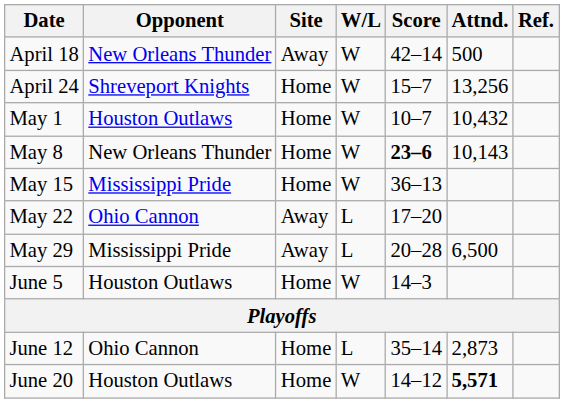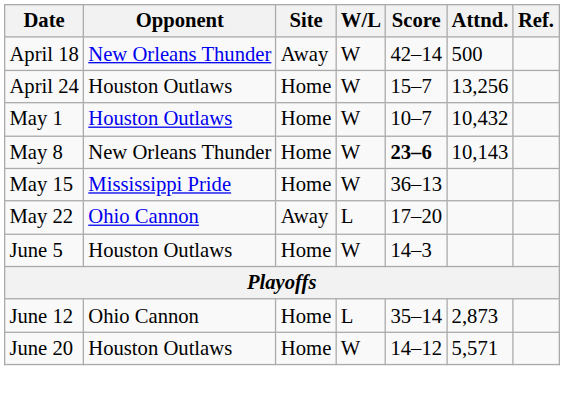April 24 | Opponent: Shreveport Knights -> Houston Outlaws
- row: May 29 | Mississippi Pride | Away | L | 20–28 | 6,500
June 20 | Attnd.: bold -> normal
